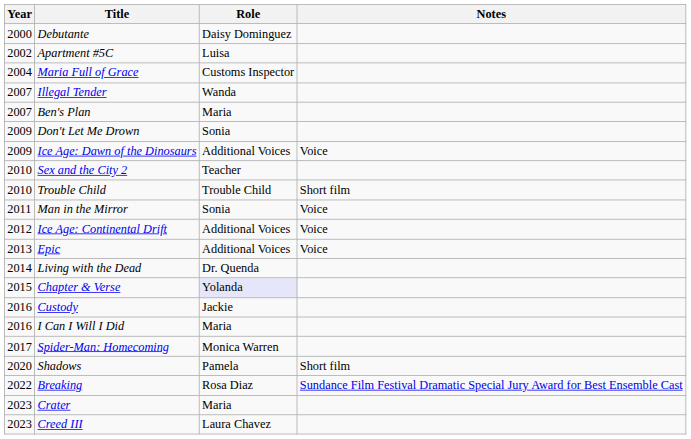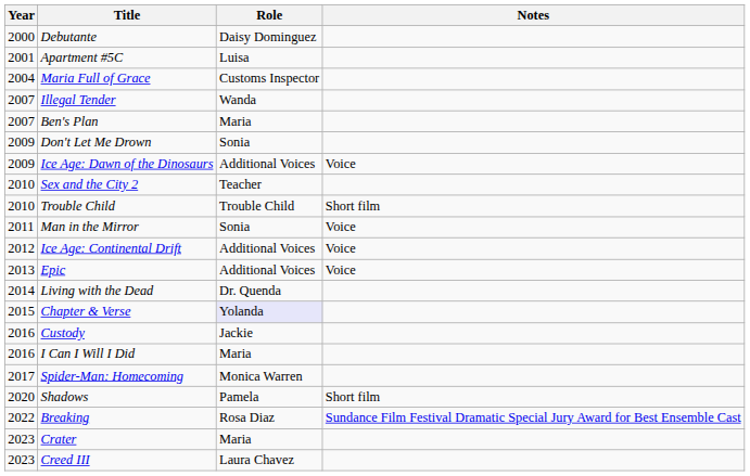Apartment #5C | Year: 2002 -> 2001
